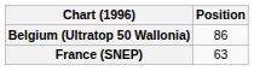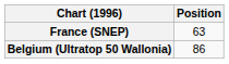rows swapped: Belgium (Ultratop 50 Wallonia) <-> France (SNEP)
